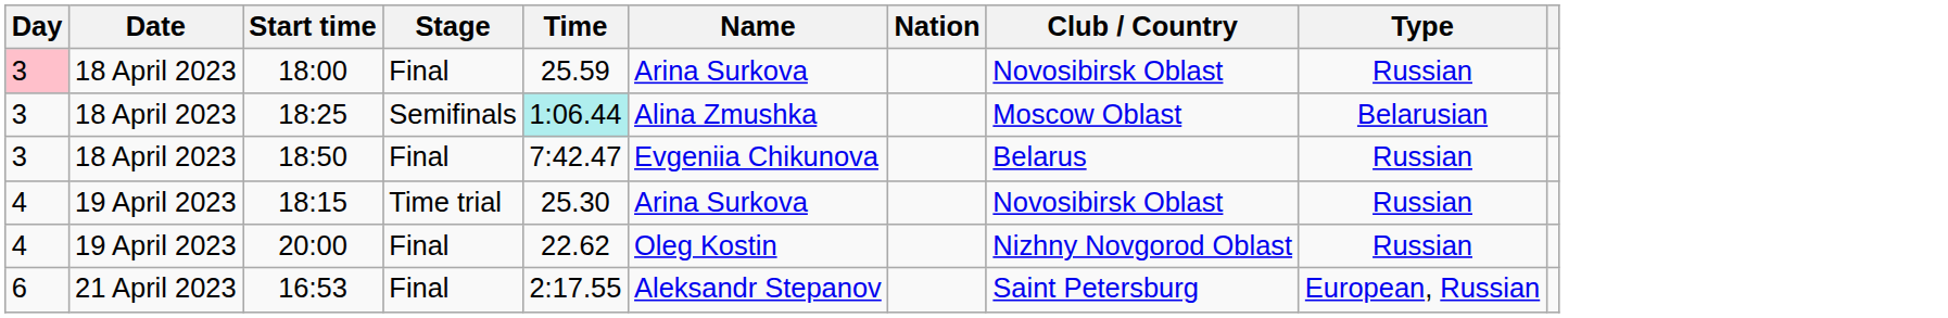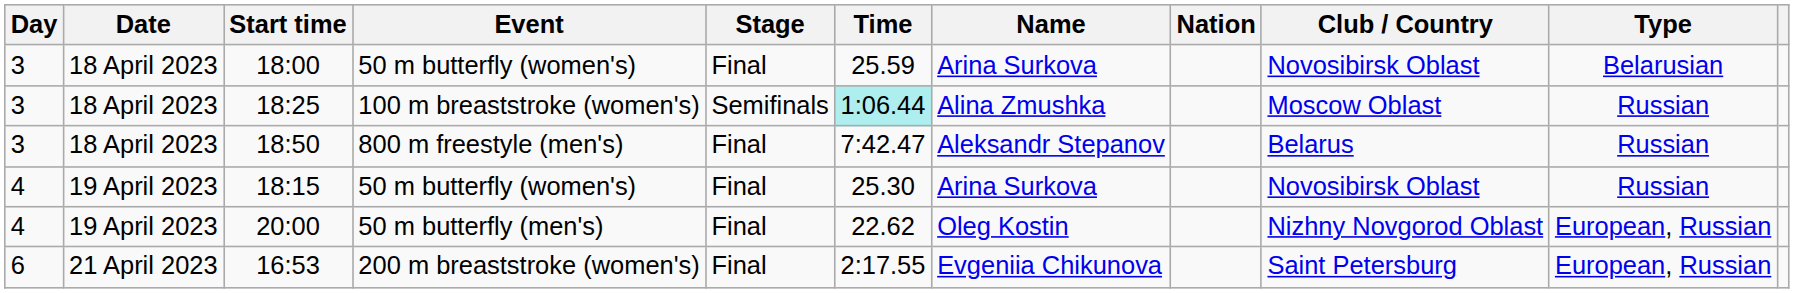+ column: Event | 50 m butterfly (women's) | 100 m breaststroke (women's) | 800 m freestyle (men's) | 50 m butterfly (women's) | 50 m butterfly (men's) | 200 m breaststroke (women's)
18:00 | Day: pink background -> no background
18:00 | Type: Russian -> Belarusian
18:25 | Type: Belarusian -> Russian
18:50 | Name: Evgeniia Chikunova -> Aleksandr Stepanov
18:15 | Stage: Time trial -> Final
20:00 | Type: Russian -> European, Russian
16:53 | Name: Aleksandr Stepanov -> Evgeniia Chikunova
